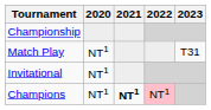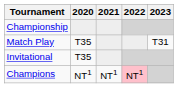Match Play | 2020: NT1 -> T35
Invitational | 2020: NT1 -> T35
Champions | 2021: bold -> normal
